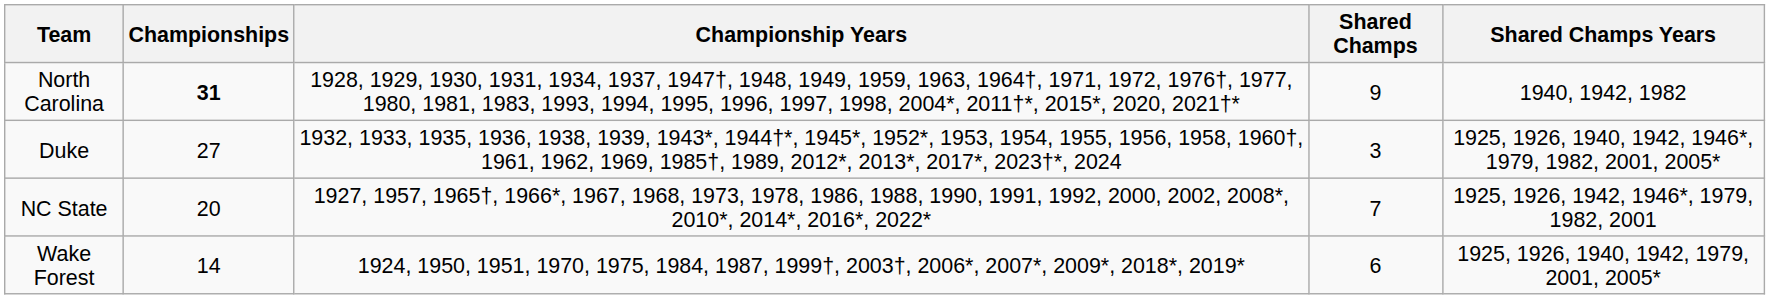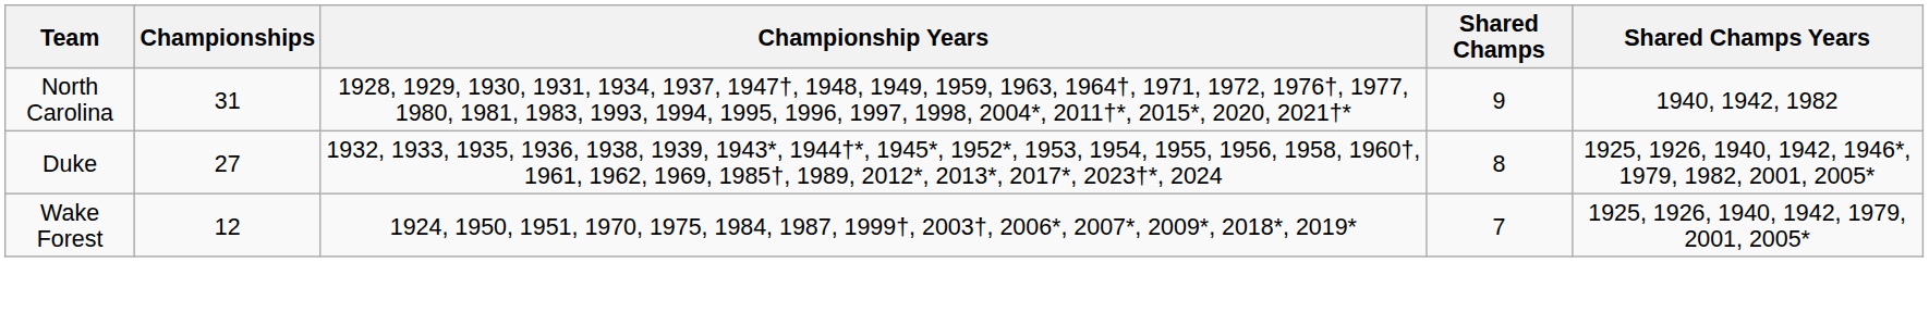North Carolina | Championships: bold -> normal
Duke | Shared Champs: 3 -> 8
- row: NC State | 20 | 1927, 1957, 1965†, 1966*, 1967, 1968, 1973, 1978, 1986, 1988, 1990, 1991, 1992, 2000, 2002, 2008*, 2010*, 2014*, 2016*, 2022* | 7 | 1925, 1926, 1942, 1946*, 1979, 1982, 2001
Wake Forest | Championships: 14 -> 12
Wake Forest | Shared Champs: 6 -> 7
